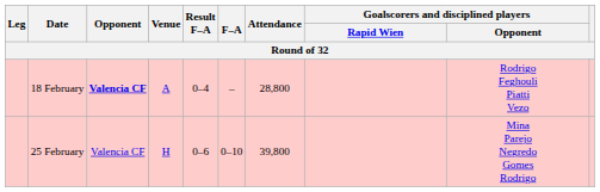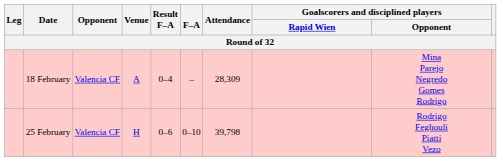18 February | Opponent: bold -> normal
18 February | Attendance: 28,800 -> 28,309
18 February | Goalscorers and disciplined players / Opponent: Rodrigo Feghouli Piatti Vezo -> Mina Parejo Negredo Gomes Rodrigo
25 February | Attendance: 39,800 -> 39,798
25 February | Goalscorers and disciplined players / Opponent: Mina Parejo Negredo Gomes Rodrigo -> Rodrigo Feghouli Piatti Vezo
